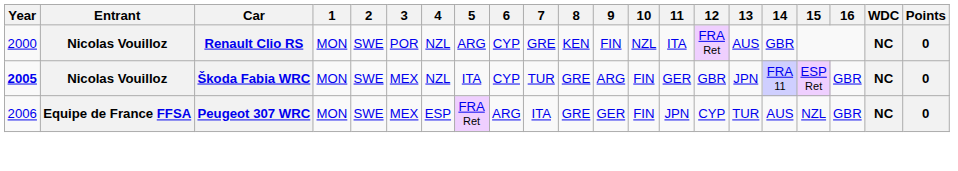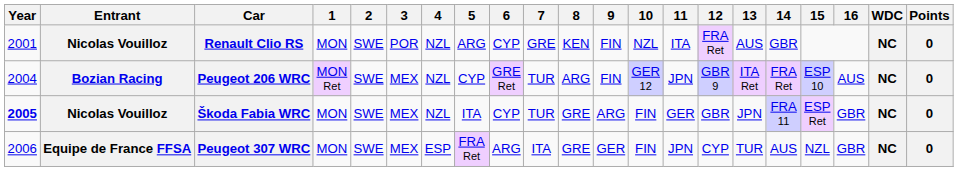Renault Clio RS | Year: 2000 -> 2001
+ row: 2004 | Bozian Racing | Peugeot 206 WRC | MON Ret | SWE | MEX | NZL | CYP | GRE Ret | TUR | ARG | FIN | GER 12 | JPN | GBR 9 | ITA Ret | FRA Ret | ESP 10 | AUS | NC | 0
